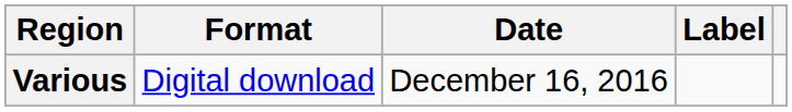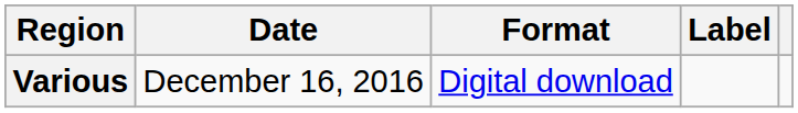columns swapped: Date <-> Format
